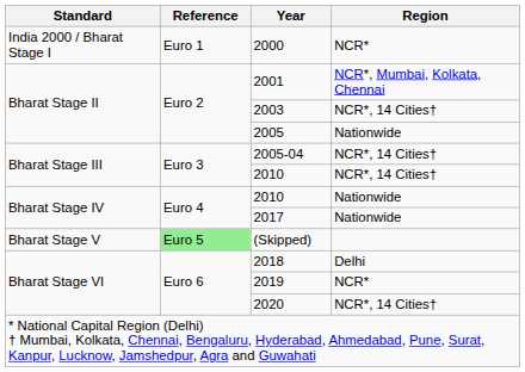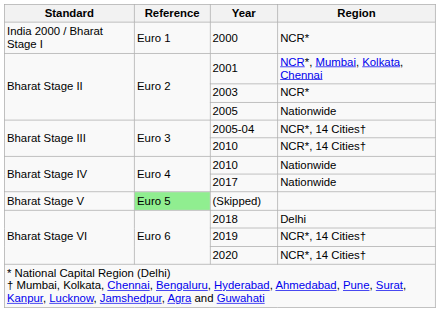2003 | Region: NCR*, 14 Cities† -> NCR*
2019 | Region: NCR* -> NCR*, 14 Cities†
